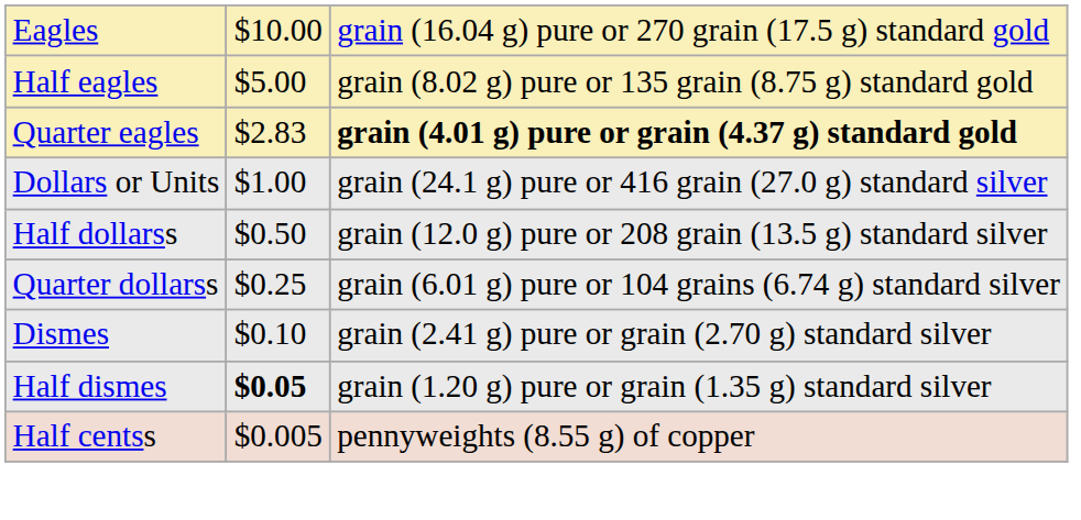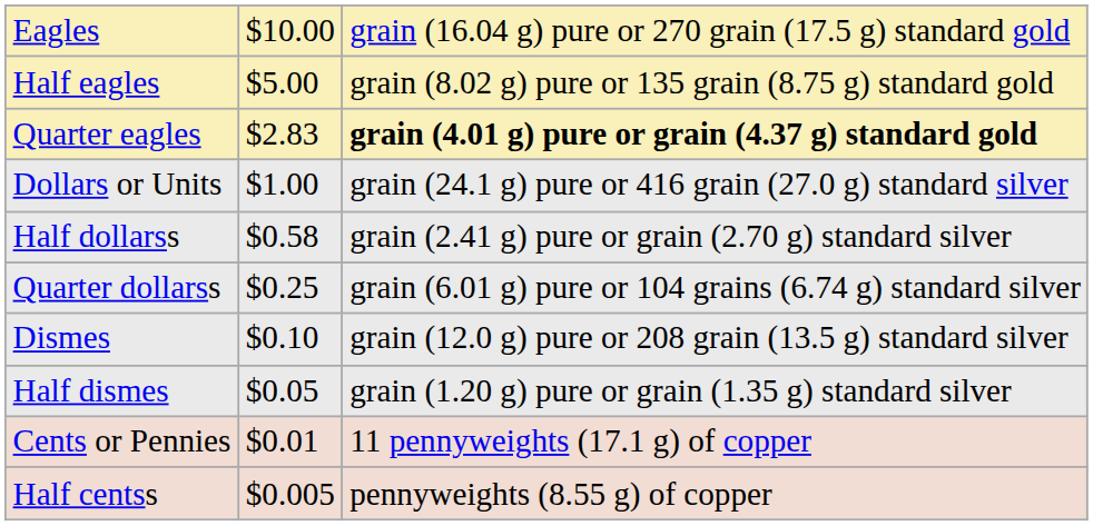Half dollarss | column 2: $0.50 -> $0.58
Half dollarss | column 3: grain (12.0 g) pure or 208 grain (13.5 g) standard silver -> grain (2.41 g) pure or grain (2.70 g) standard silver
Dismes | column 3: grain (2.41 g) pure or grain (2.70 g) standard silver -> grain (12.0 g) pure or 208 grain (13.5 g) standard silver
Half dismes | column 2: bold -> normal
+ row: Cents or Pennies | $0.01 | 11 pennyweights (17.1 g) of copper
